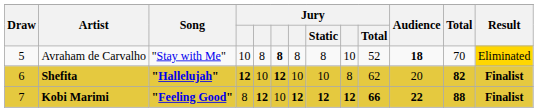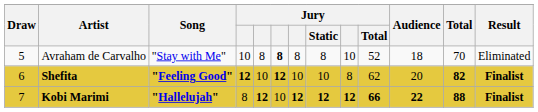Avraham de Carvalho | Audience: bold -> normal
Avraham de Carvalho | Result: gold background -> no background
Shefita | Song: "Hallelujah" -> "Feeling Good"
Kobi Marimi | Song: "Feeling Good" -> "Hallelujah"
